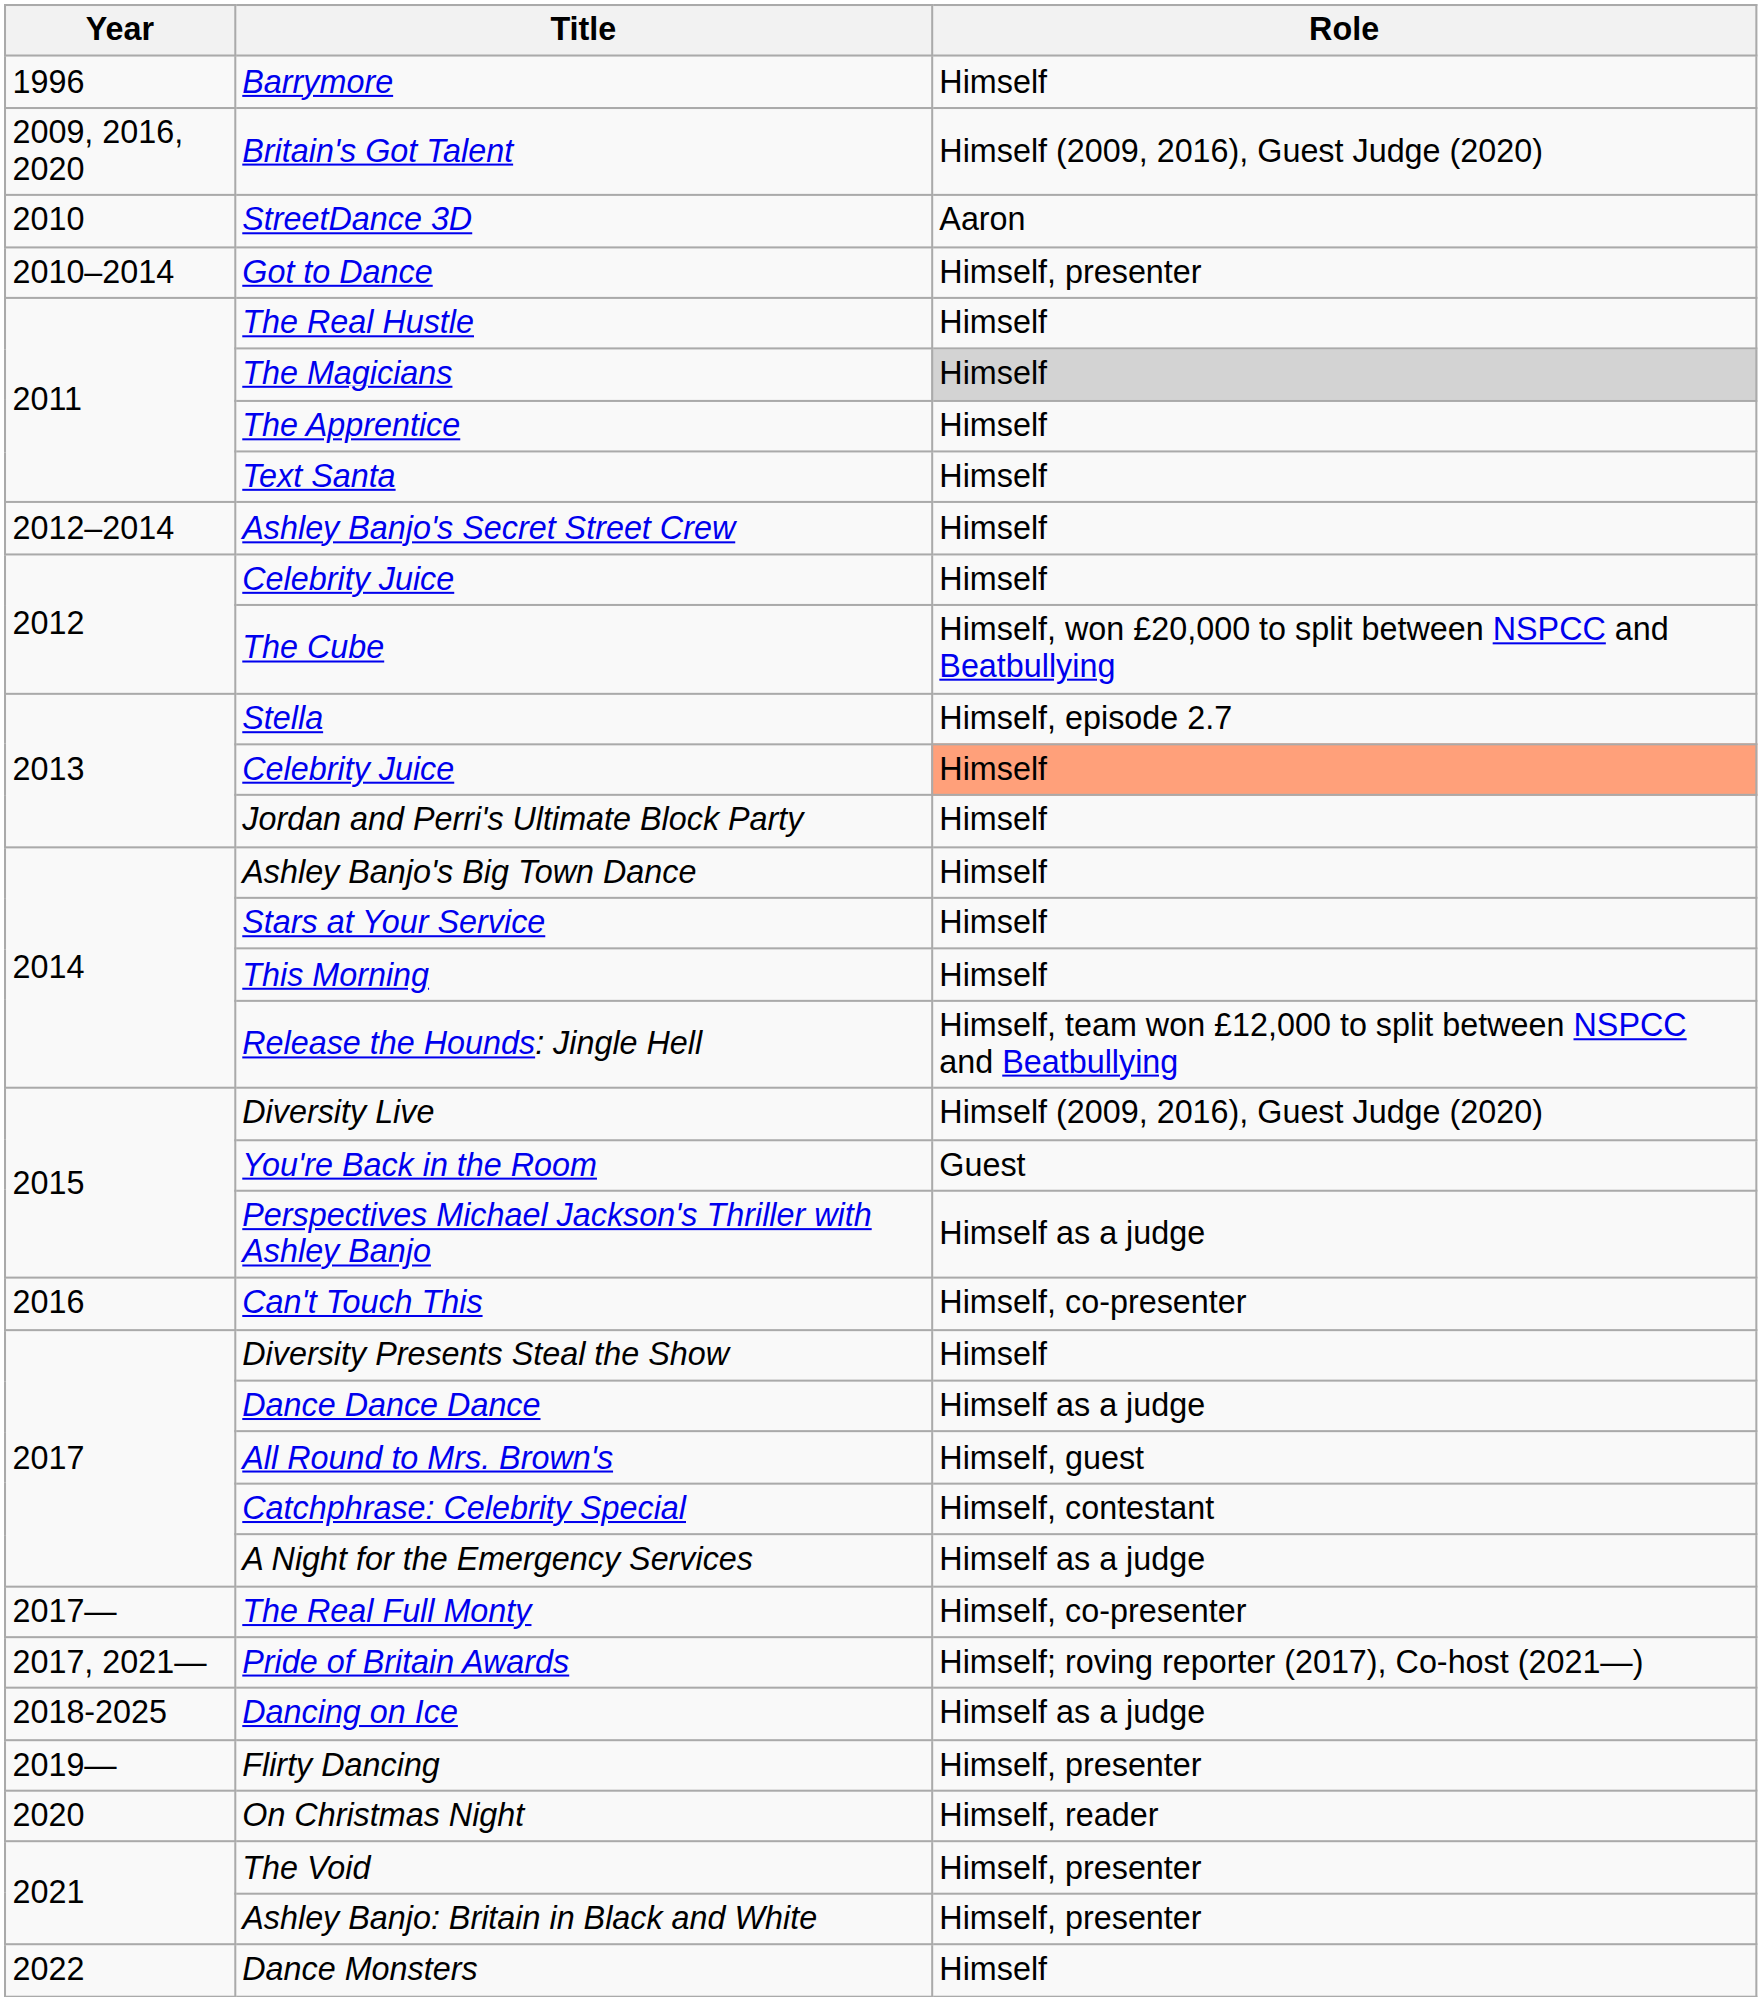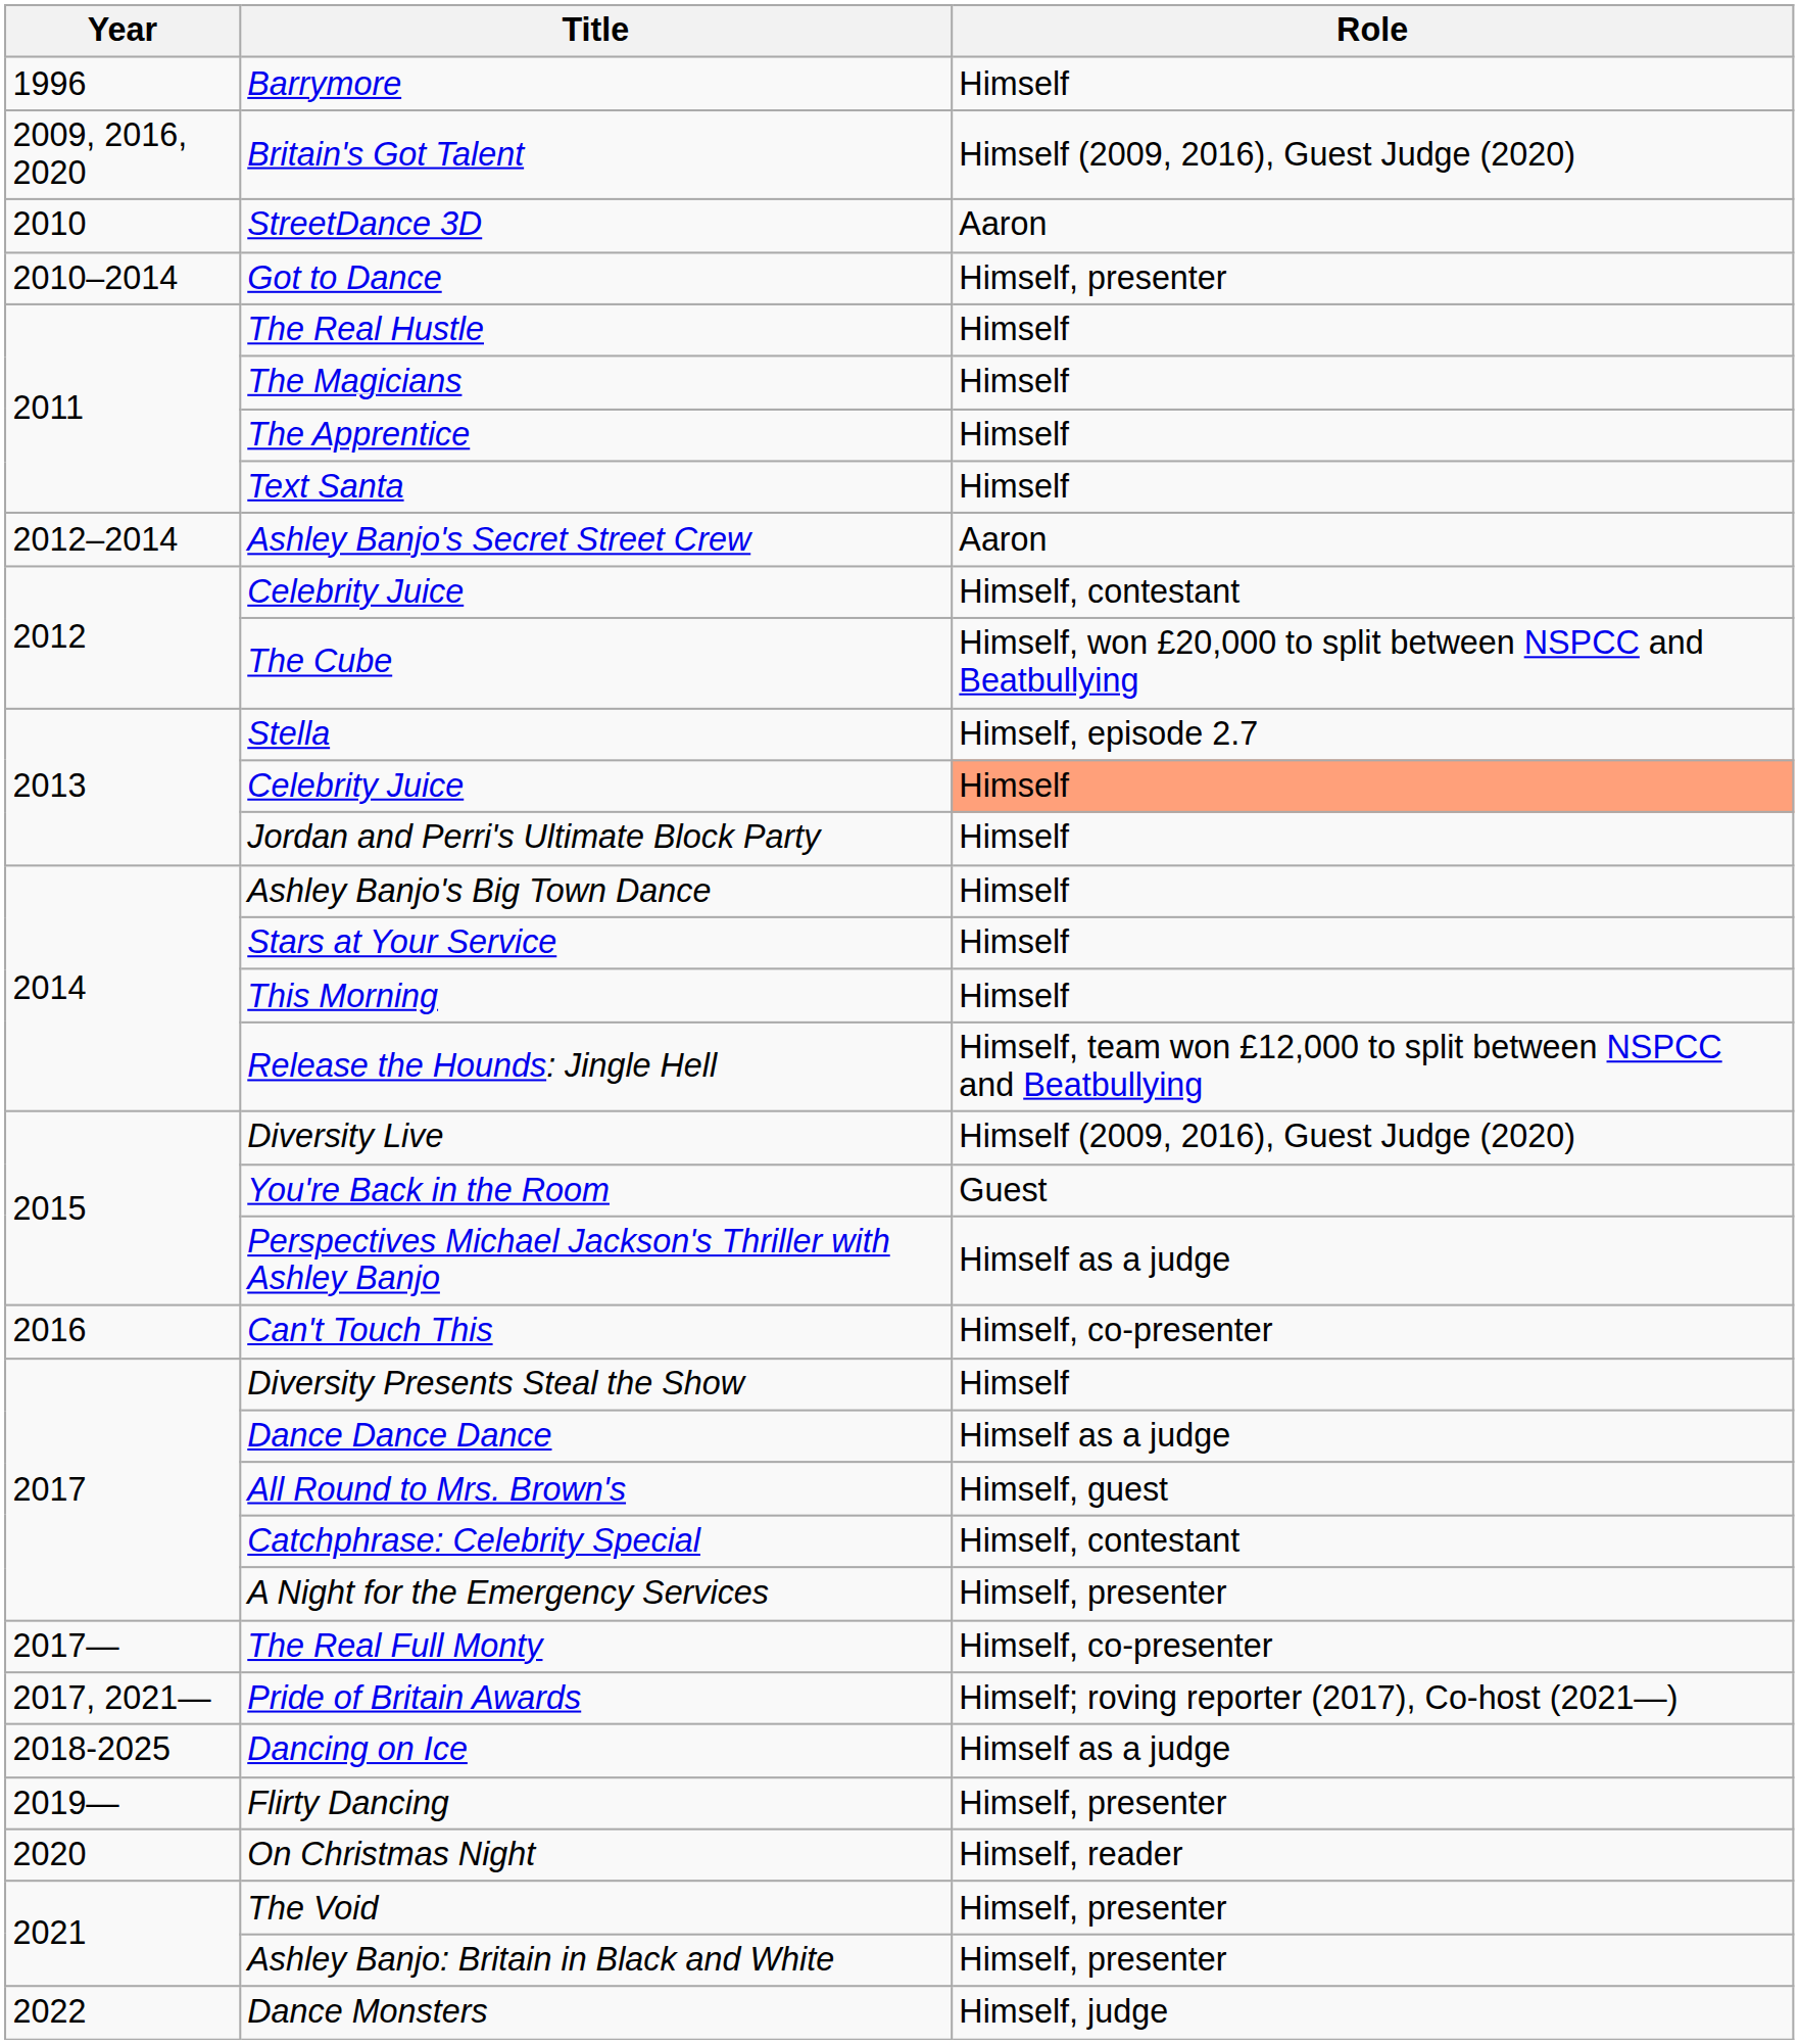The Magicians | Role: lightgrey background -> no background
Ashley Banjo's Secret Street Crew | Role: Himself -> Aaron
2012 / Celebrity Juice | Role: Himself -> Himself, contestant
A Night for the Emergency Services | Role: Himself as a judge -> Himself, presenter
Dance Monsters | Role: Himself -> Himself, judge
